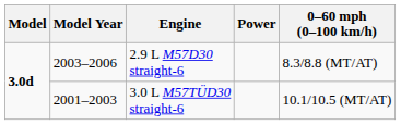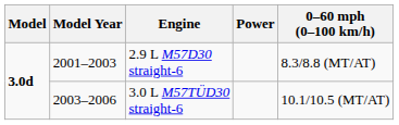2.9 L M57D30 straight-6 | Model Year: 2003–2006 -> 2001–2003
3.0 L M57TÜD30 straight-6 | Model Year: 2001–2003 -> 2003–2006
